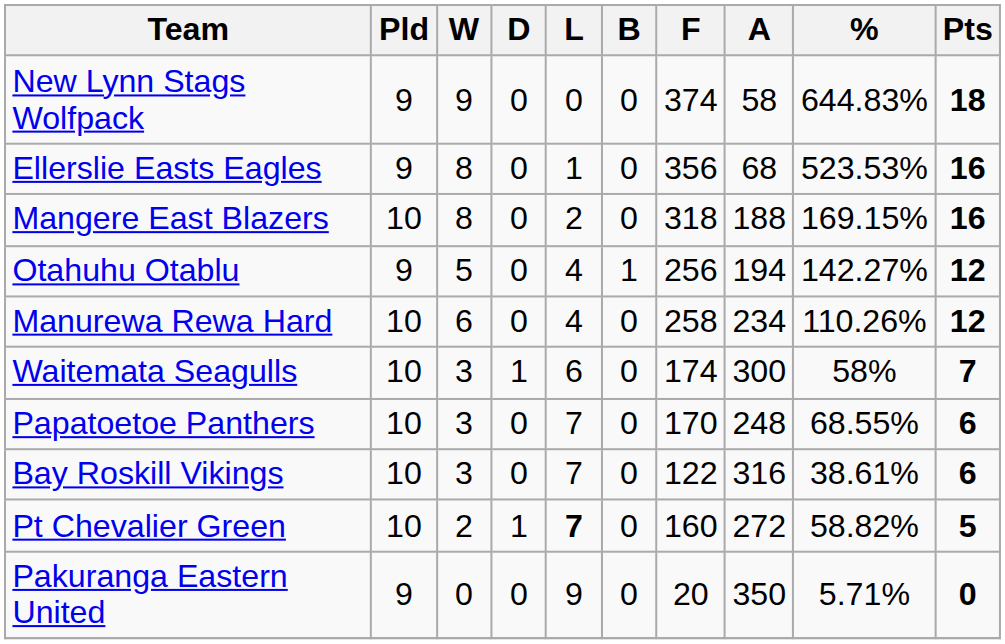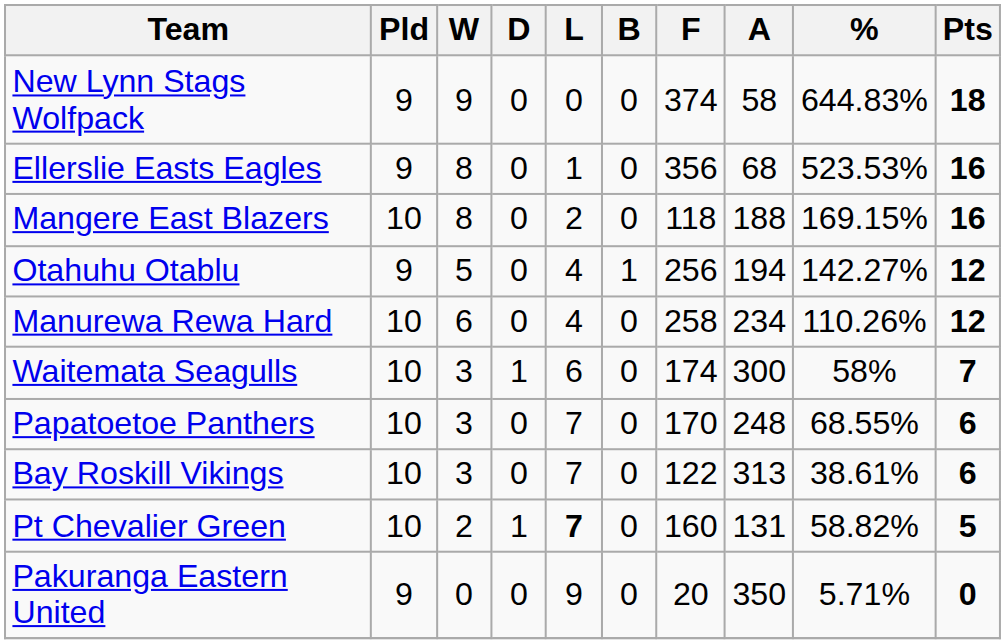Mangere East Blazers | F: 318 -> 118
Bay Roskill Vikings | A: 316 -> 313
Pt Chevalier Green | A: 272 -> 131
